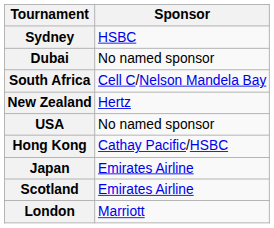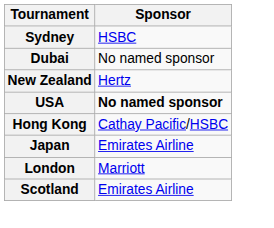- row: South Africa | Cell C/Nelson Mandela Bay
USA | Sponsor: normal -> bold
rows swapped: Scotland <-> London
